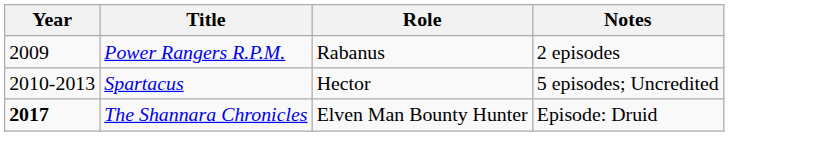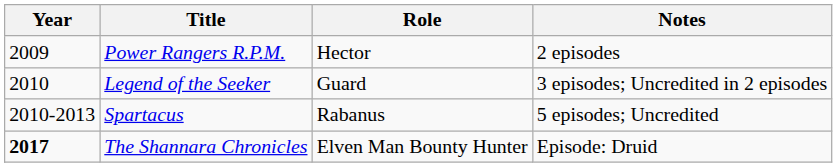Power Rangers R.P.M. | Role: Rabanus -> Hector
+ row: 2010 | Legend of the Seeker | Guard | 3 episodes; Uncredited in 2 episodes
Spartacus | Role: Hector -> Rabanus
